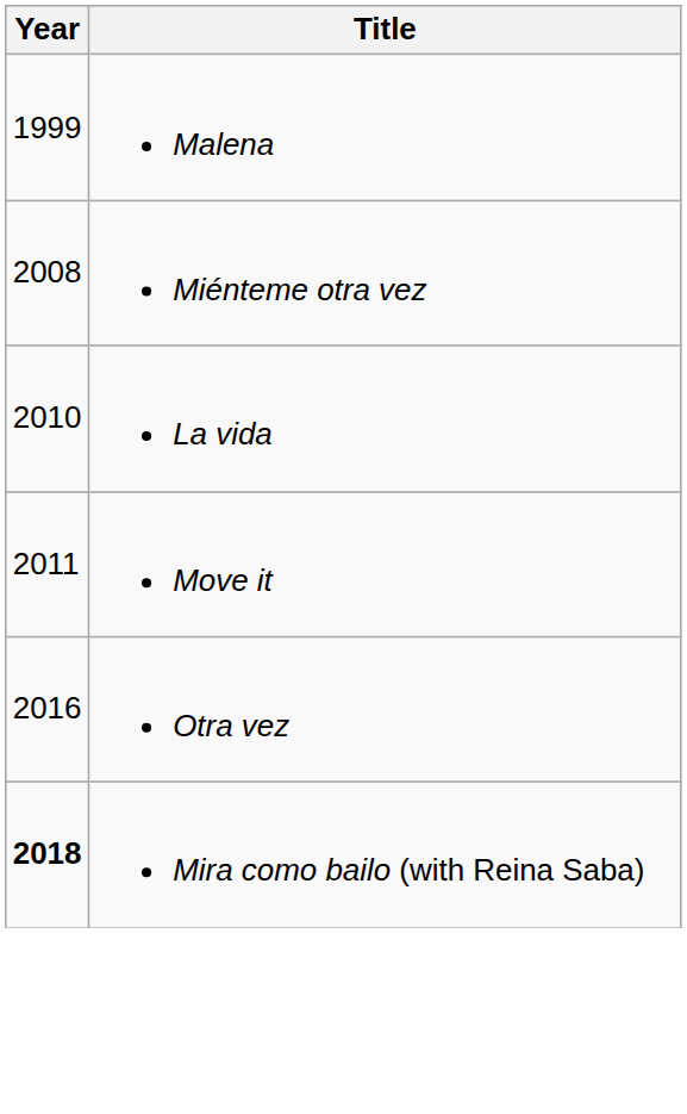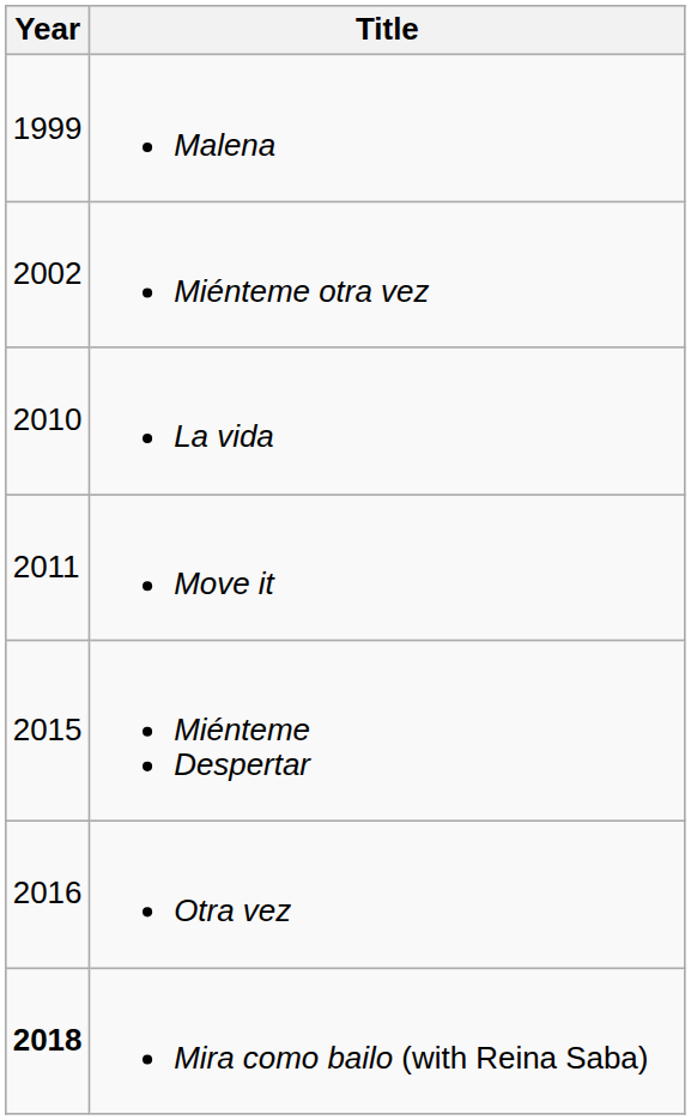Miénteme otra vez | Year: 2008 -> 2002
+ row: 2015 | Miénteme Despertar
